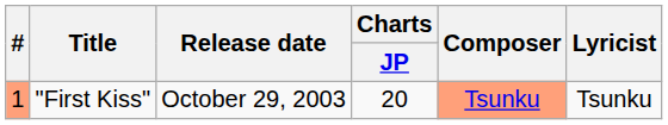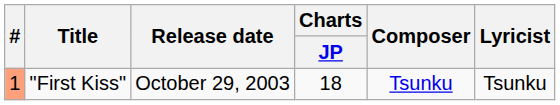"First Kiss" | Charts / JP: 20 -> 18
"First Kiss" | Composer: lightsalmon background -> no background
